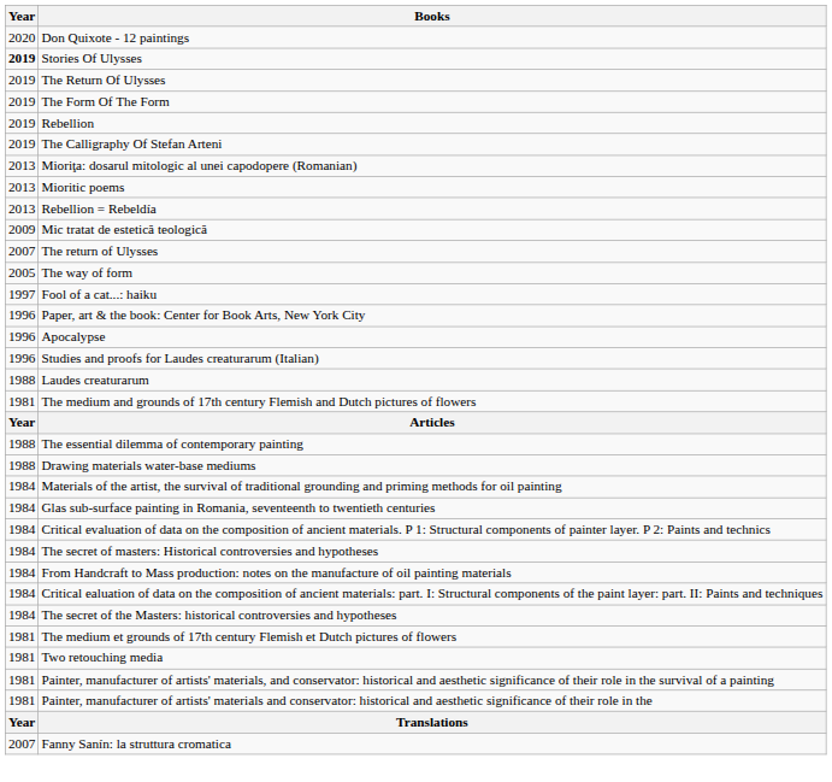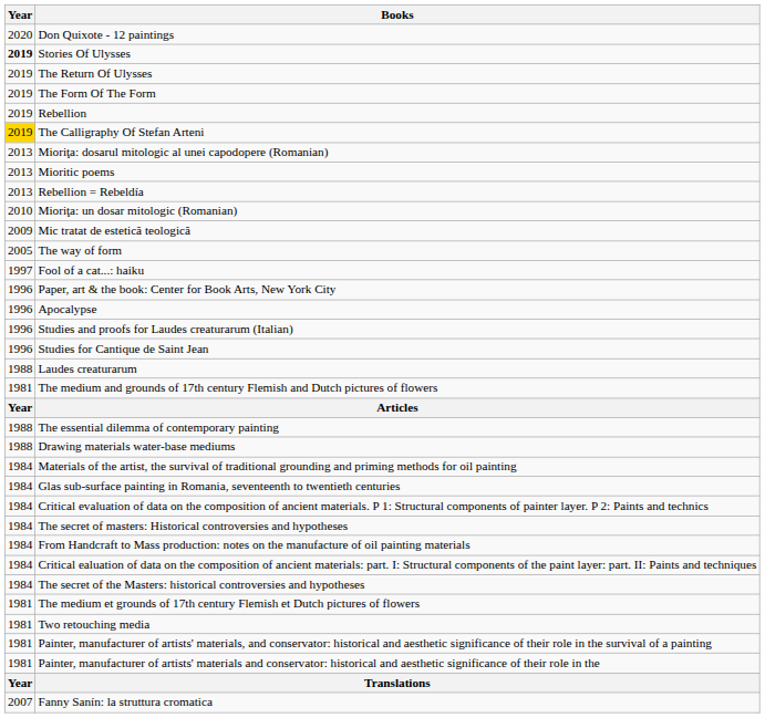The Calligraphy Of Stefan Arteni | Year: no background -> gold background
+ row: 2010 | Mioriţa: un dosar mitologic (Romanian)
- row: 2007 | The return of Ulysses
+ row: 1996 | Studies for Cantique de Saint Jean
